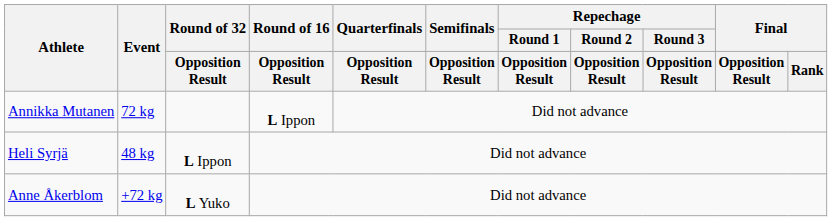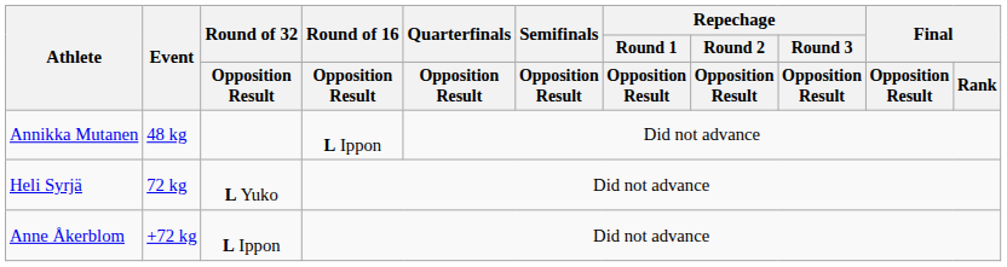Annikka Mutanen | Event: 72 kg -> 48 kg
Heli Syrjä | Event: 48 kg -> 72 kg
Heli Syrjä | Round of 32 / Opposition Result: L Ippon -> L Yuko
Anne Åkerblom | Round of 32 / Opposition Result: L Yuko -> L Ippon
